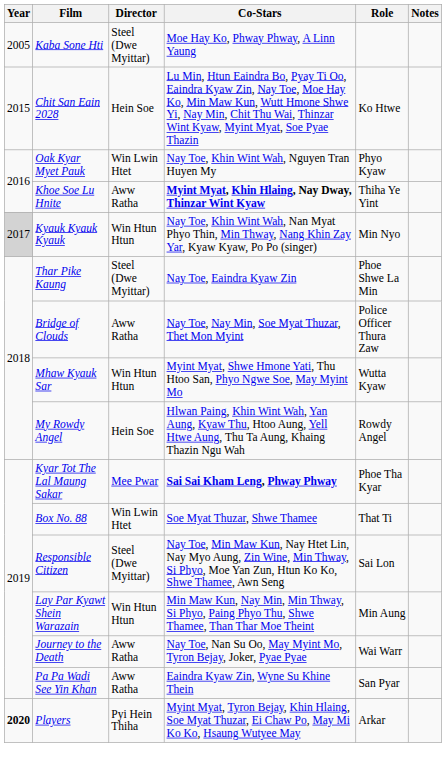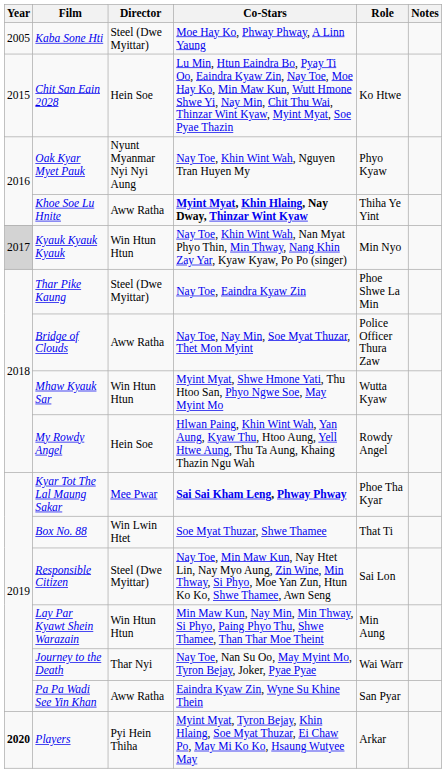Oak Kyar Myet Pauk | Director: Win Lwin Htet -> Nyunt Myanmar Nyi Nyi Aung
Journey to the Death | Director: Aww Ratha -> Thar Nyi
